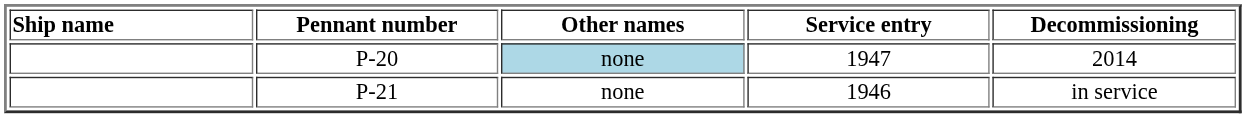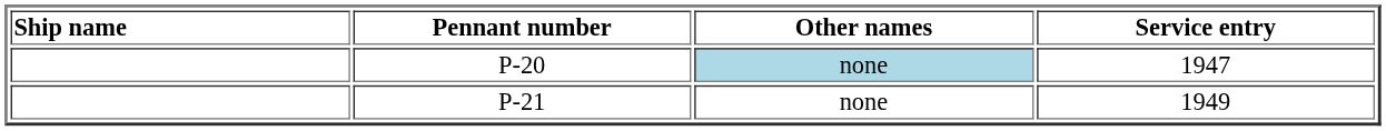- column: Decommissioning | 2014 | in service
P-21 | Service entry: 1946 -> 1949
